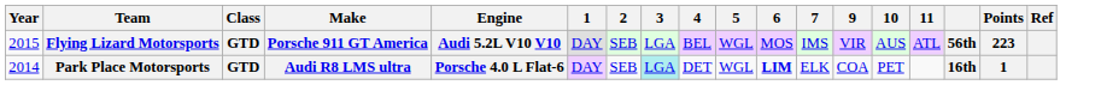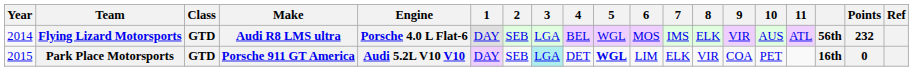+ column: 8 | ELK | VIR
Flying Lizard Motorsports | Year: 2015 -> 2014
Flying Lizard Motorsports | Make: Porsche 911 GT America -> Audi R8 LMS ultra
Flying Lizard Motorsports | Engine: Audi 5.2L V10 V10 -> Porsche 4.0 L Flat-6
Flying Lizard Motorsports | Points: 223 -> 232
Park Place Motorsports | Year: 2014 -> 2015
Park Place Motorsports | Make: Audi R8 LMS ultra -> Porsche 911 GT America
Park Place Motorsports | Engine: Porsche 4.0 L Flat-6 -> Audi 5.2L V10 V10
Park Place Motorsports | 5: normal -> bold
Park Place Motorsports | 6: bold -> normal
Park Place Motorsports | Points: 1 -> 0
